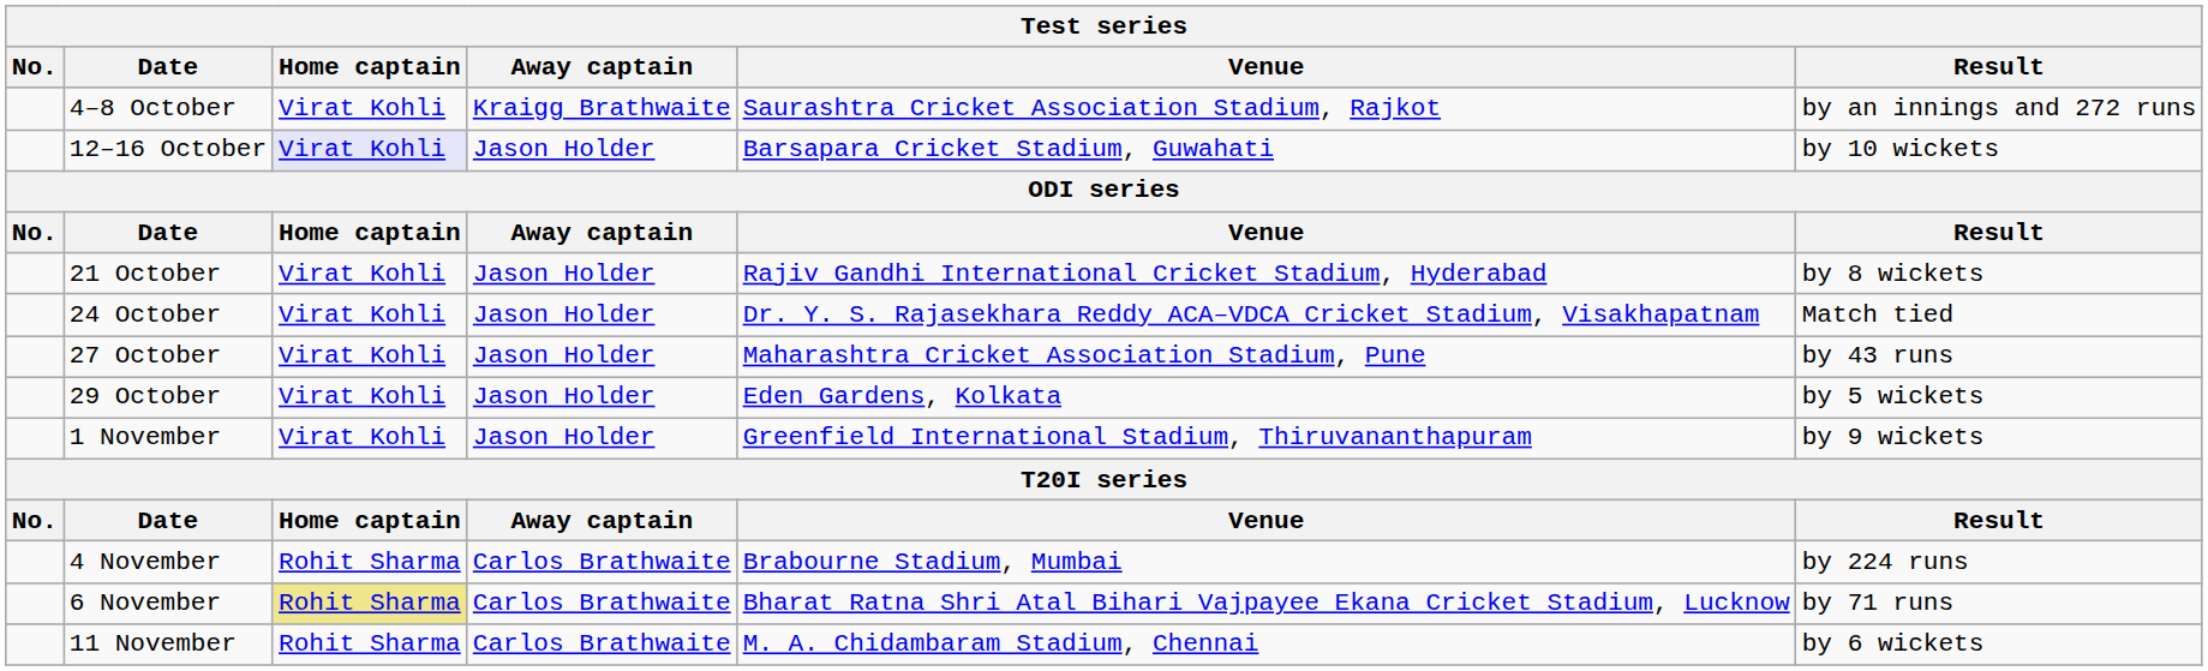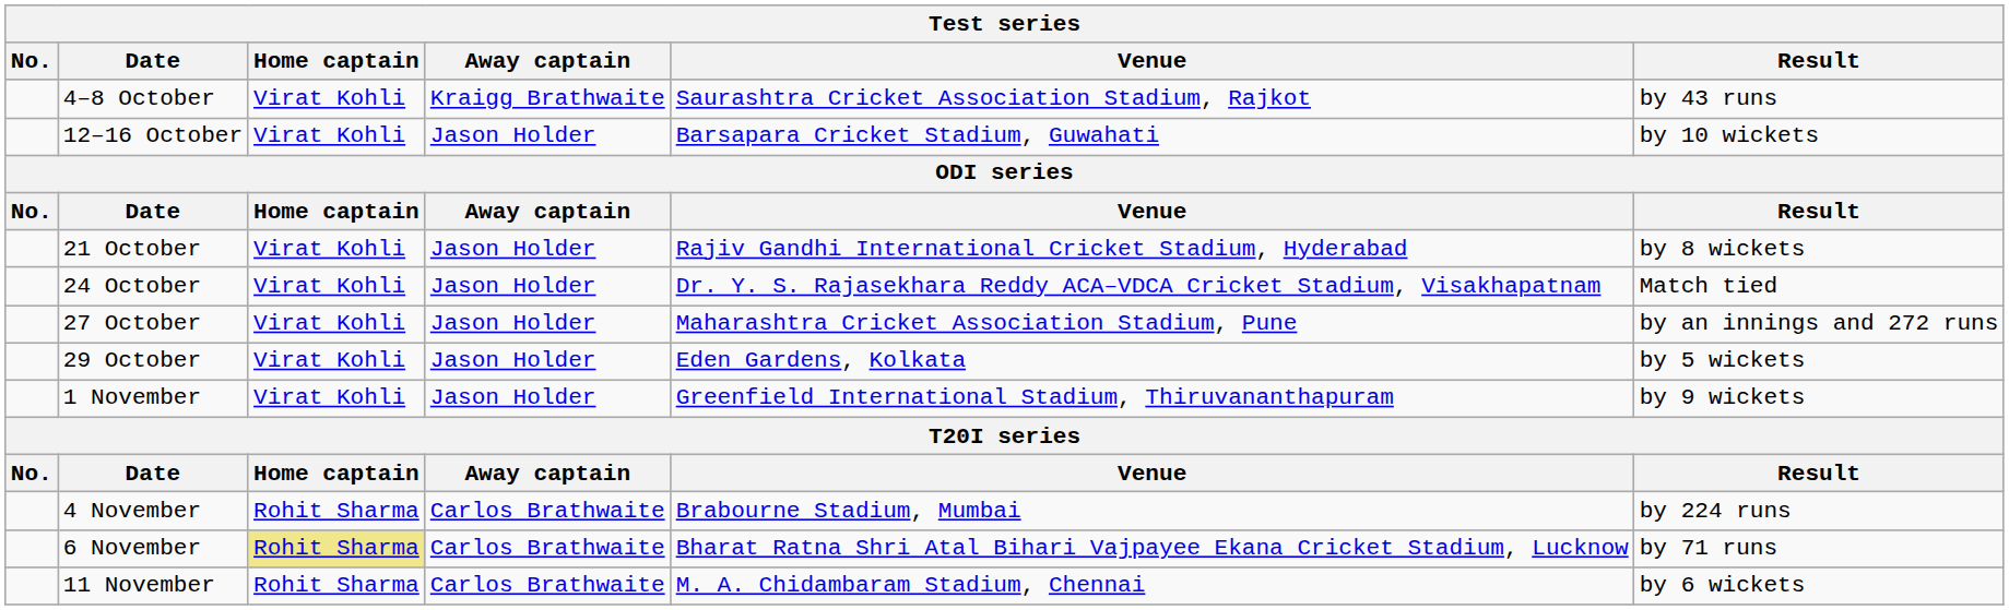4–8 October | Result: by an innings and 272 runs -> by 43 runs
12–16 October | Home captain: lavender background -> no background
27 October | Result: by 43 runs -> by an innings and 272 runs
